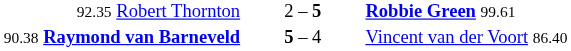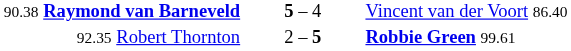rows swapped: 92.35 Robert Thornton <-> 90.38 Raymond van Barneveld
